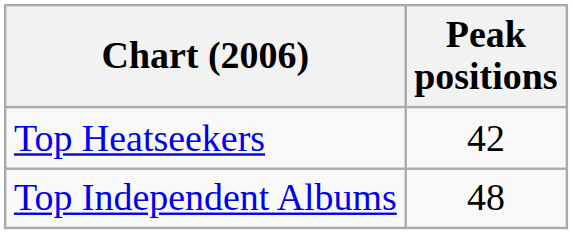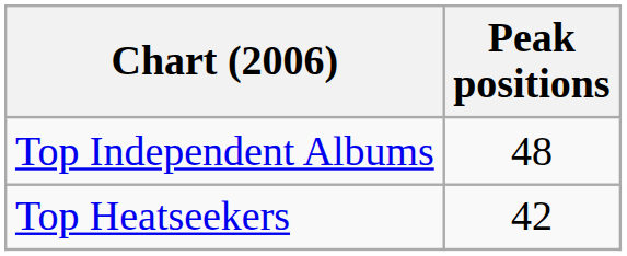rows swapped: Top Independent Albums <-> Top Heatseekers
